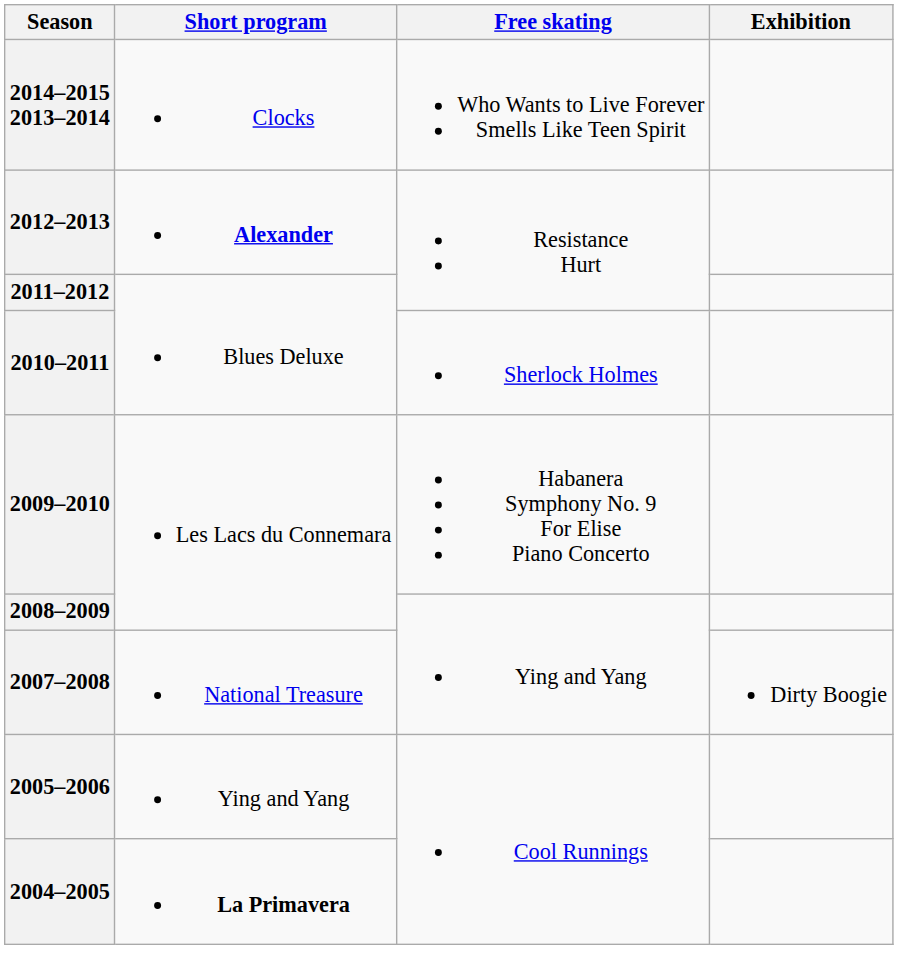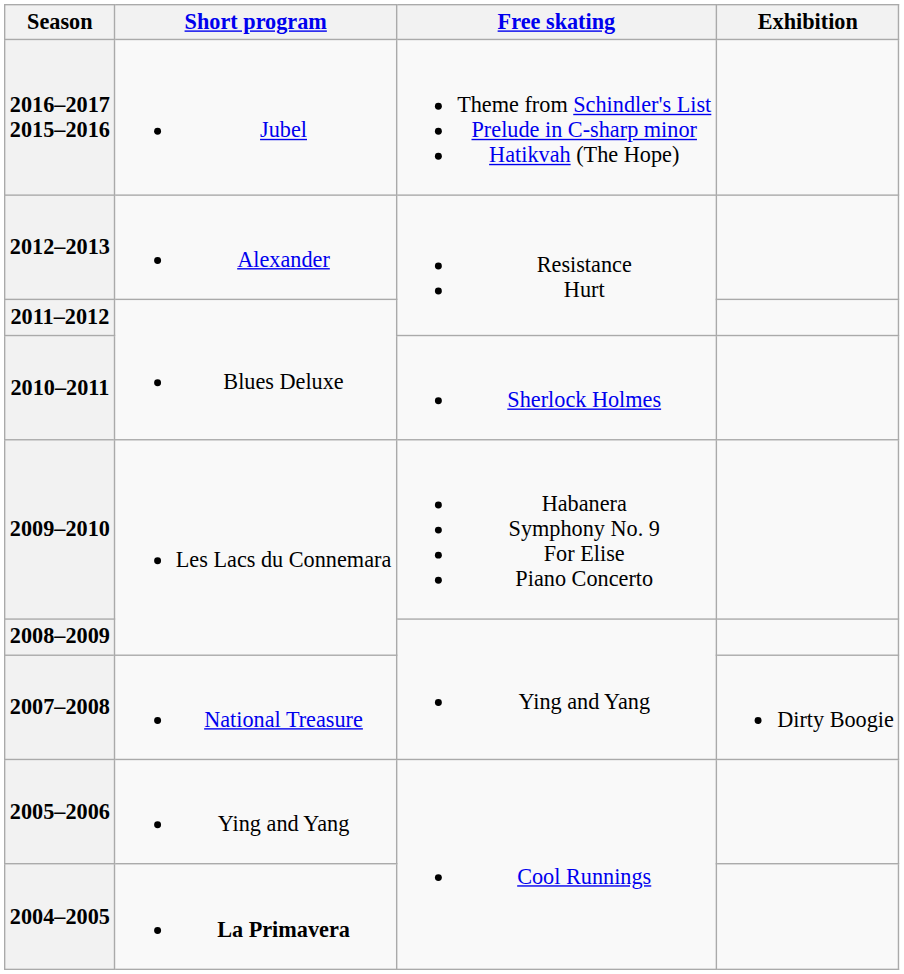+ row: 2016–2017 2015–2016 | Jubel | Theme from Schindler's List Prelude in C-sharp minor Hatikvah (The Hope)
- row: 2014–2015 2013–2014 | Clocks | Who Wants to Live Forever Smells Like Teen Spirit
2012–2013 | Short program: bold -> normal
